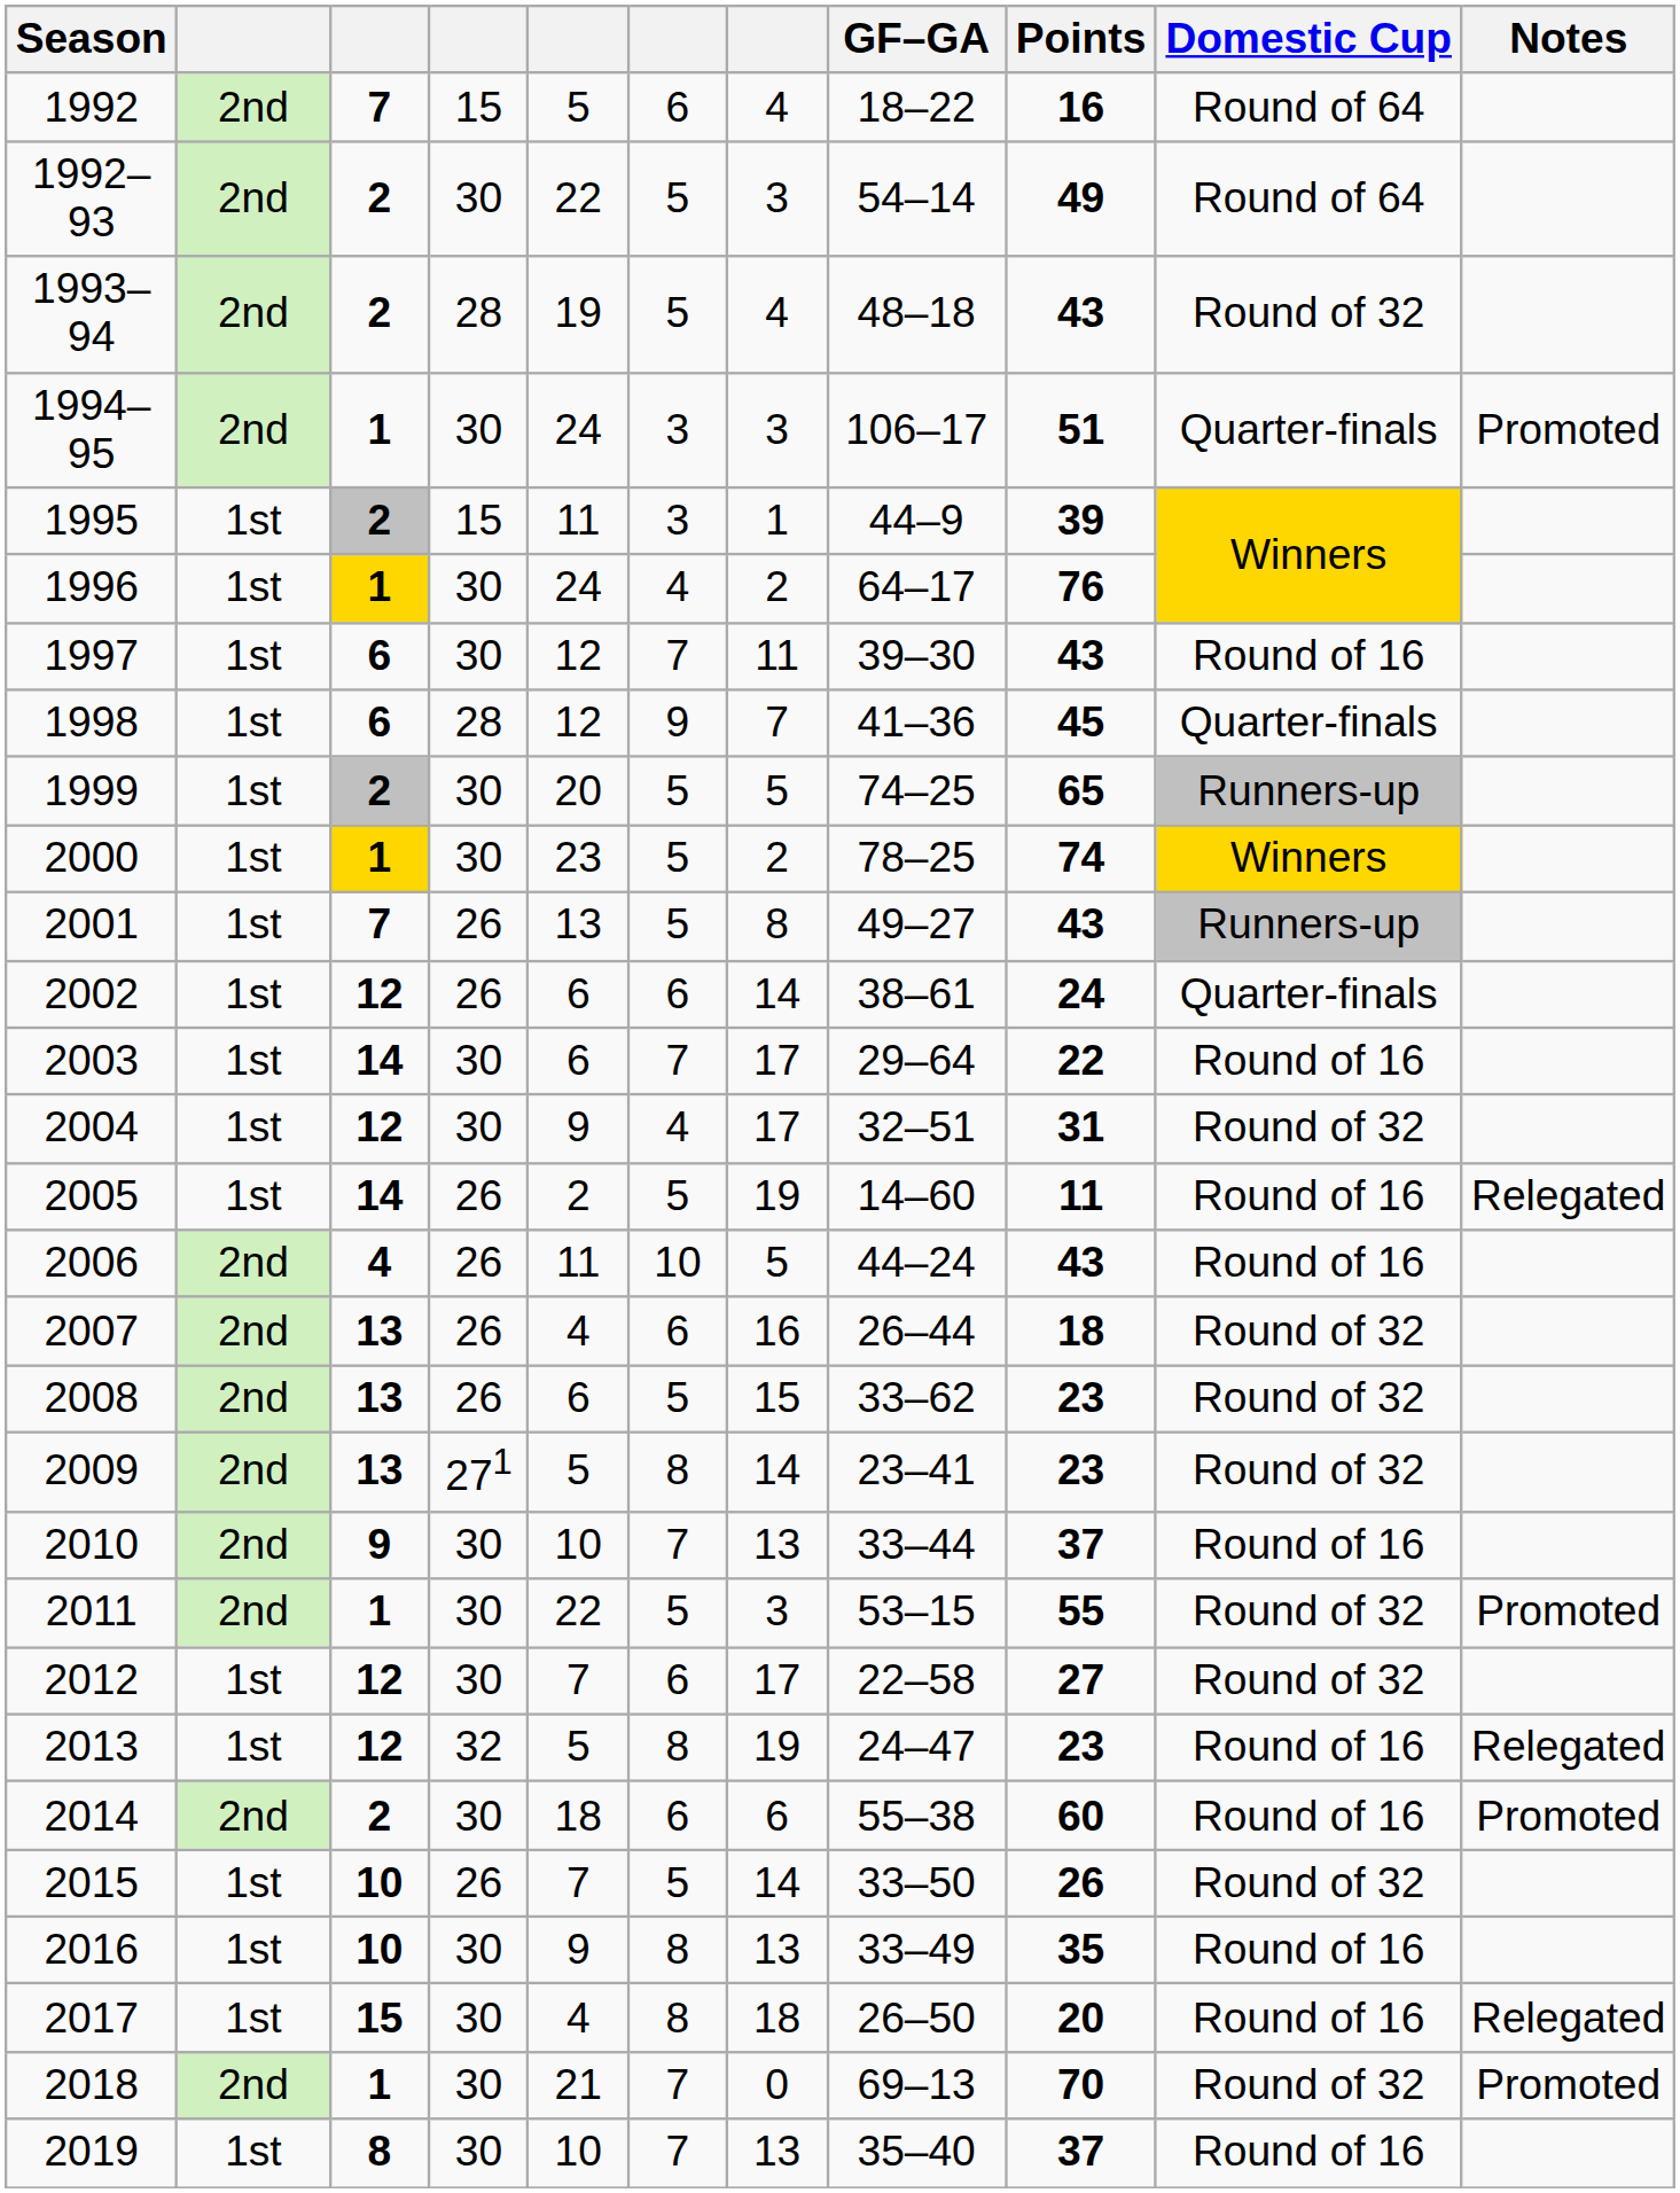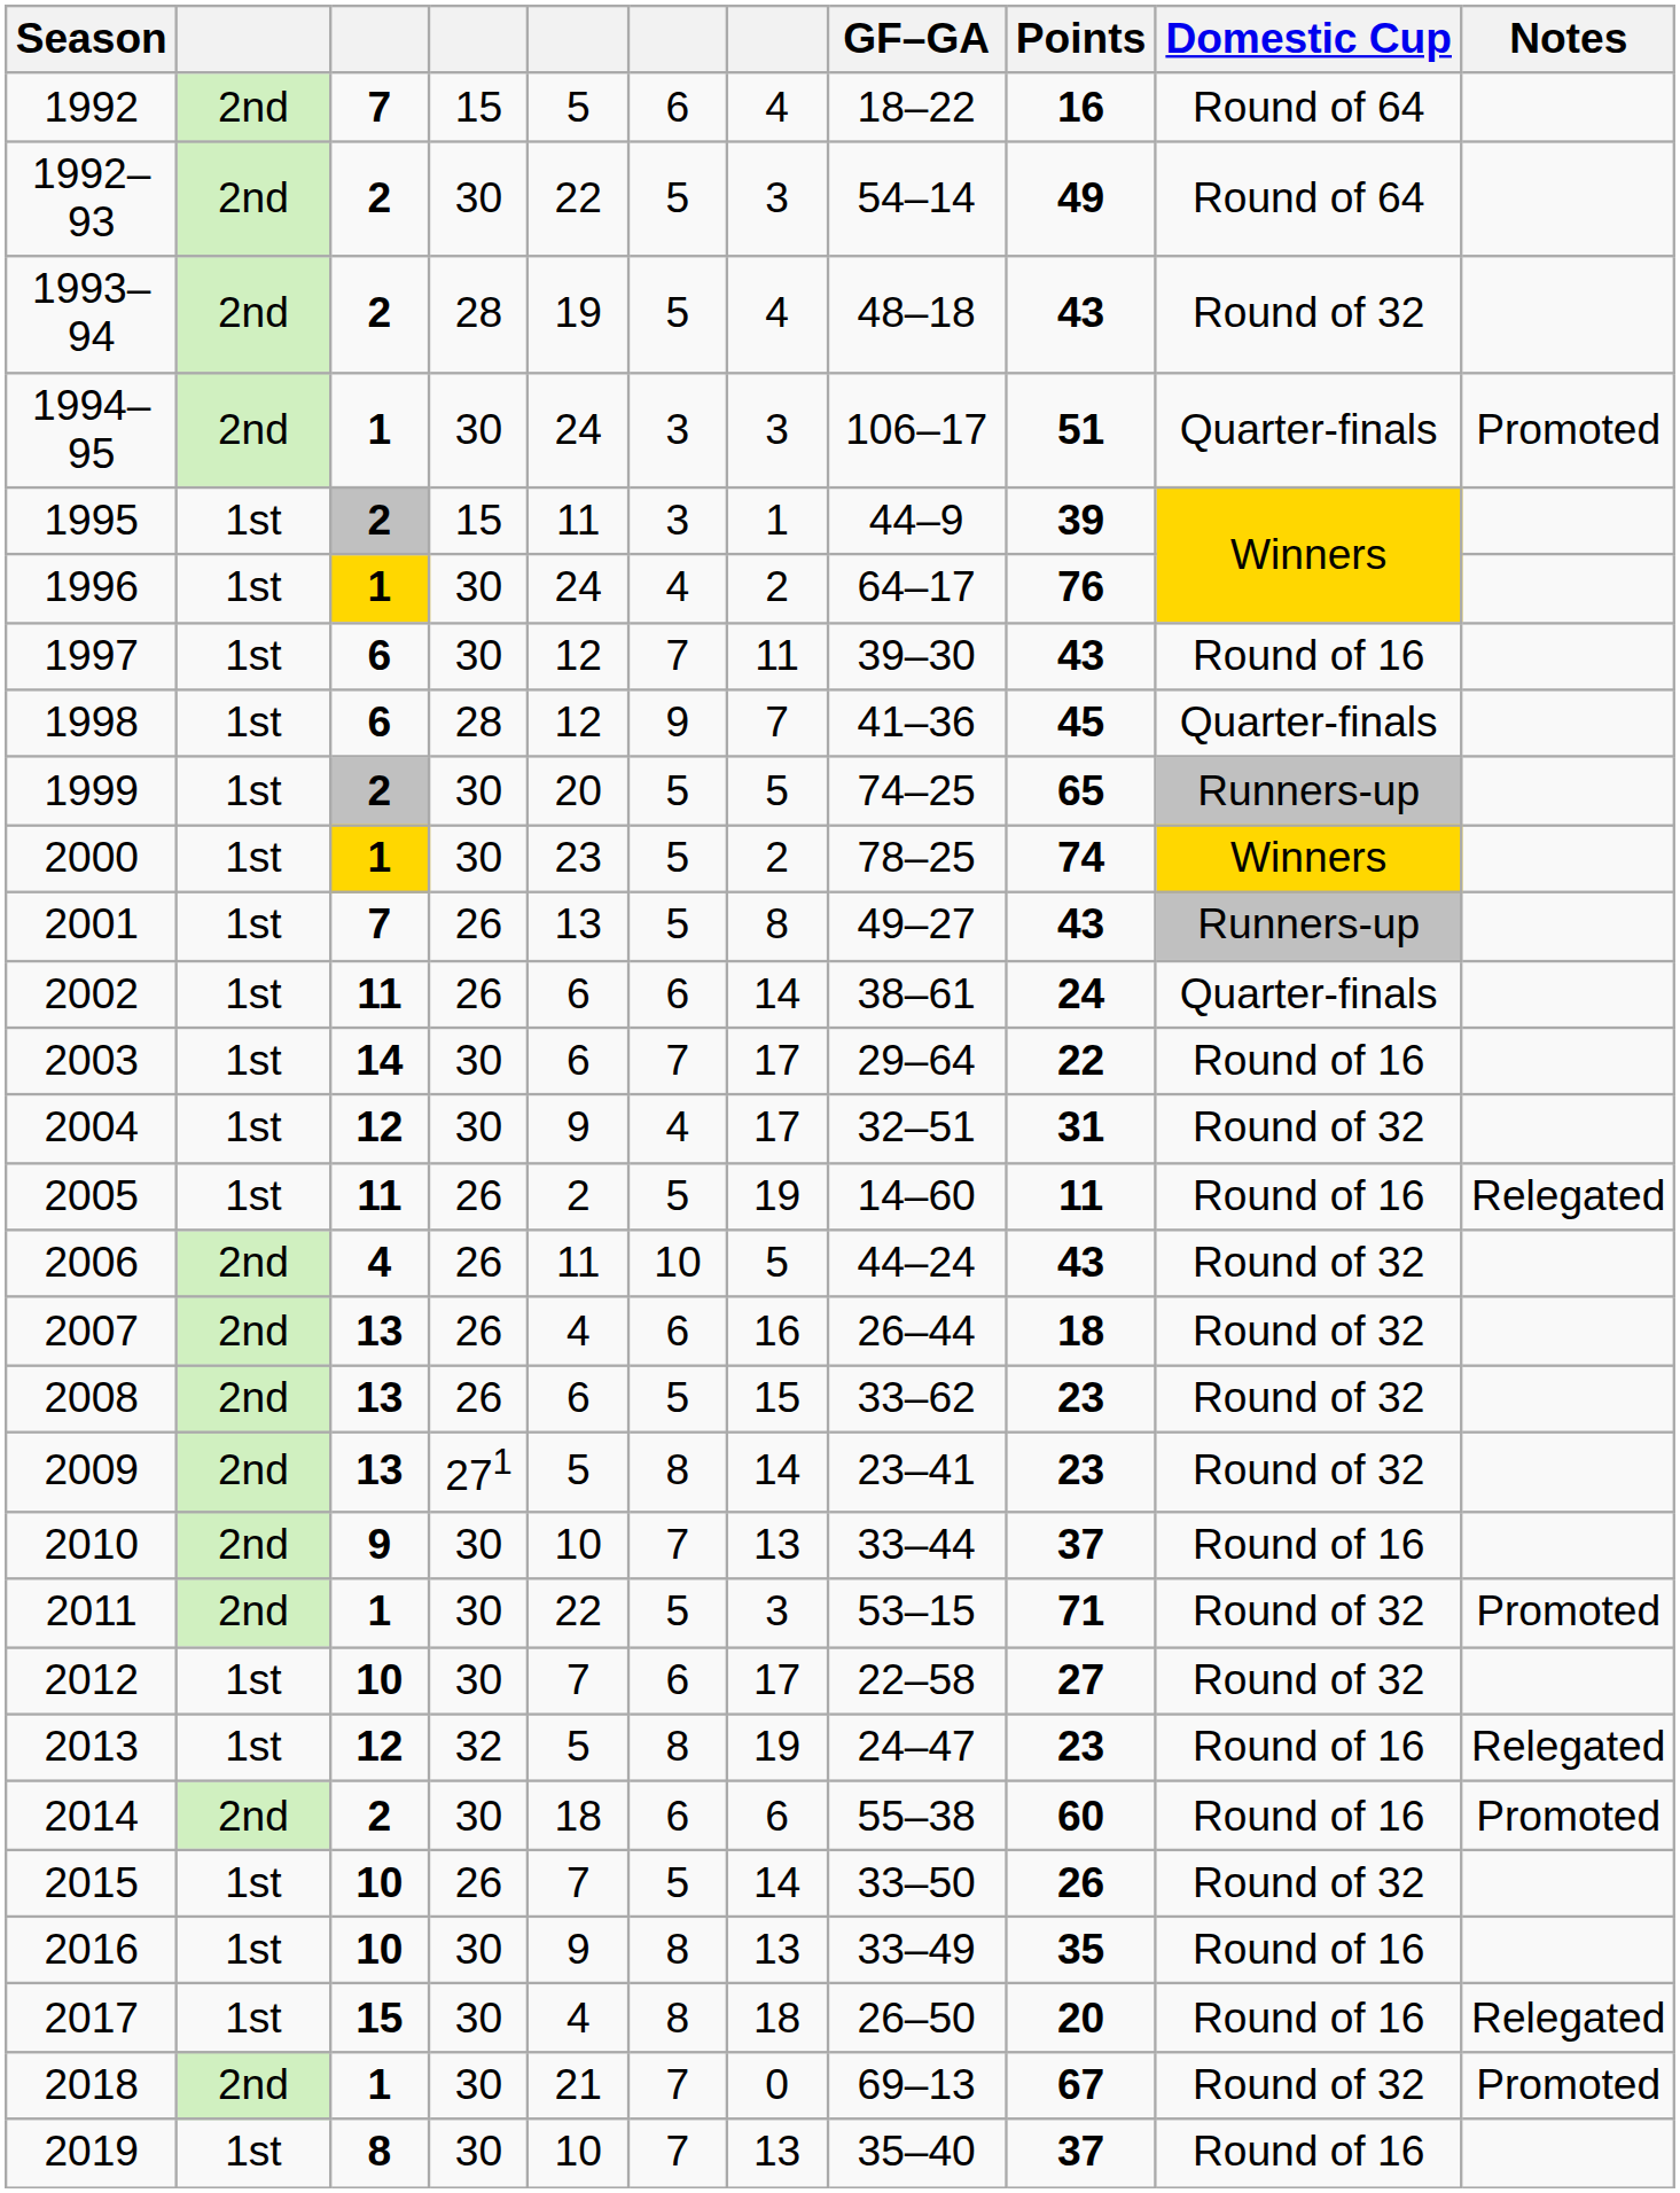2002 | column 3: 12 -> 11
2005 | column 3: 14 -> 11
2006 | Domestic Cup: Round of 16 -> Round of 32
2011 | Points: 55 -> 71
2012 | column 3: 12 -> 10
2018 | Points: 70 -> 67
